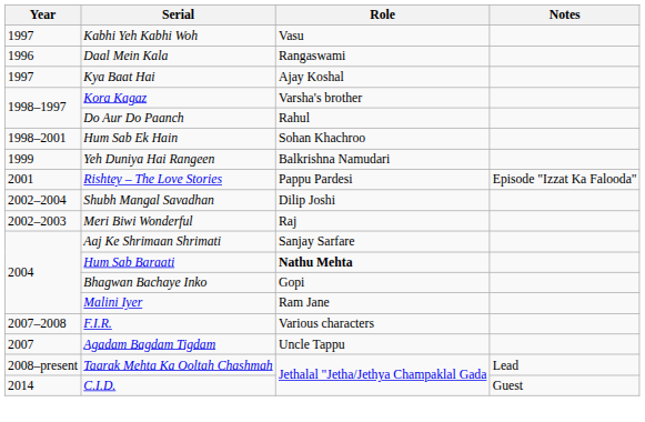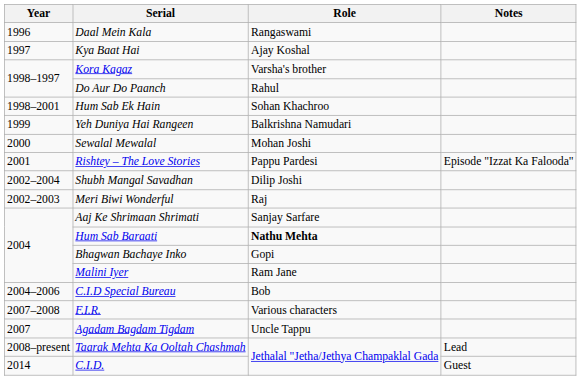- row: 1997 | Kabhi Yeh Kabhi Woh | Vasu
+ row: 2000 | Sewalal Mewalal | Mohan Joshi
+ row: 2004–2006 | C.I.D Special Bureau | Bob
